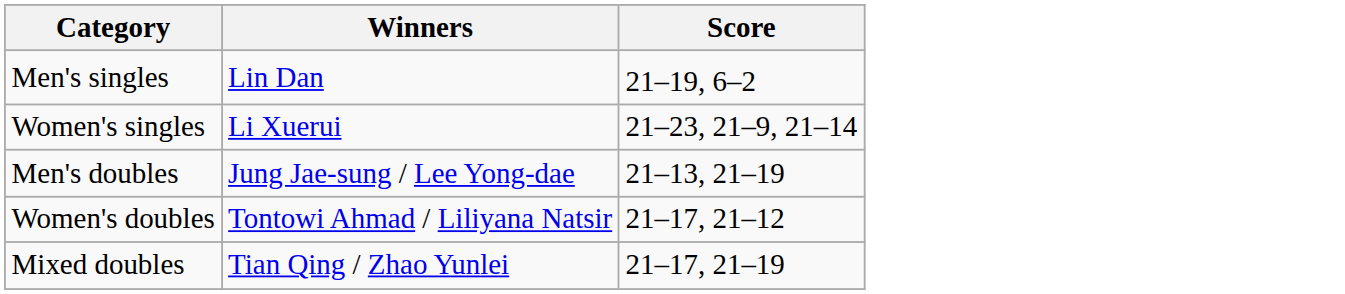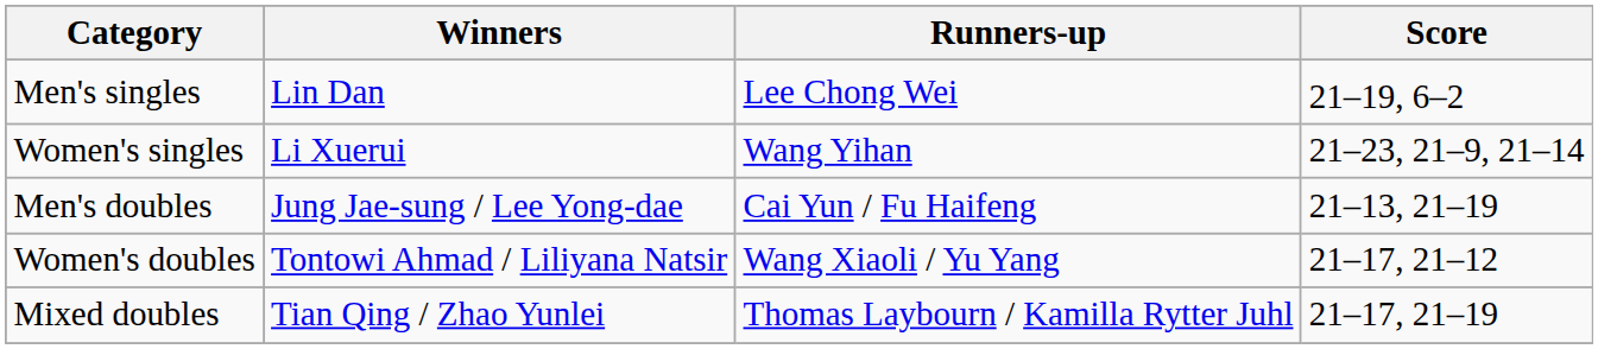+ column: Runners-up | Lee Chong Wei | Wang Yihan | Cai Yun / Fu Haifeng | Wang Xiaoli / Yu Yang | Thomas Laybourn / Kamilla Rytter Juhl
